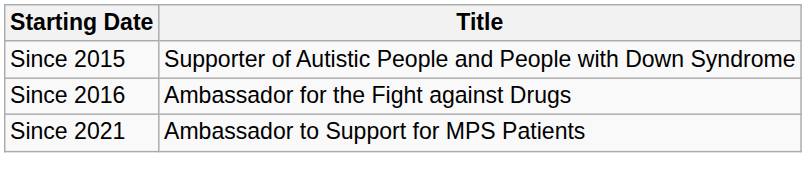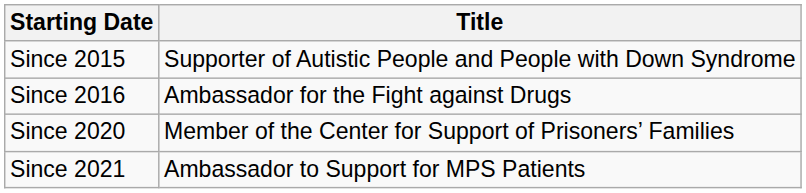+ row: Since 2020 | Member of the Center for Support of Prisoners’ Families
